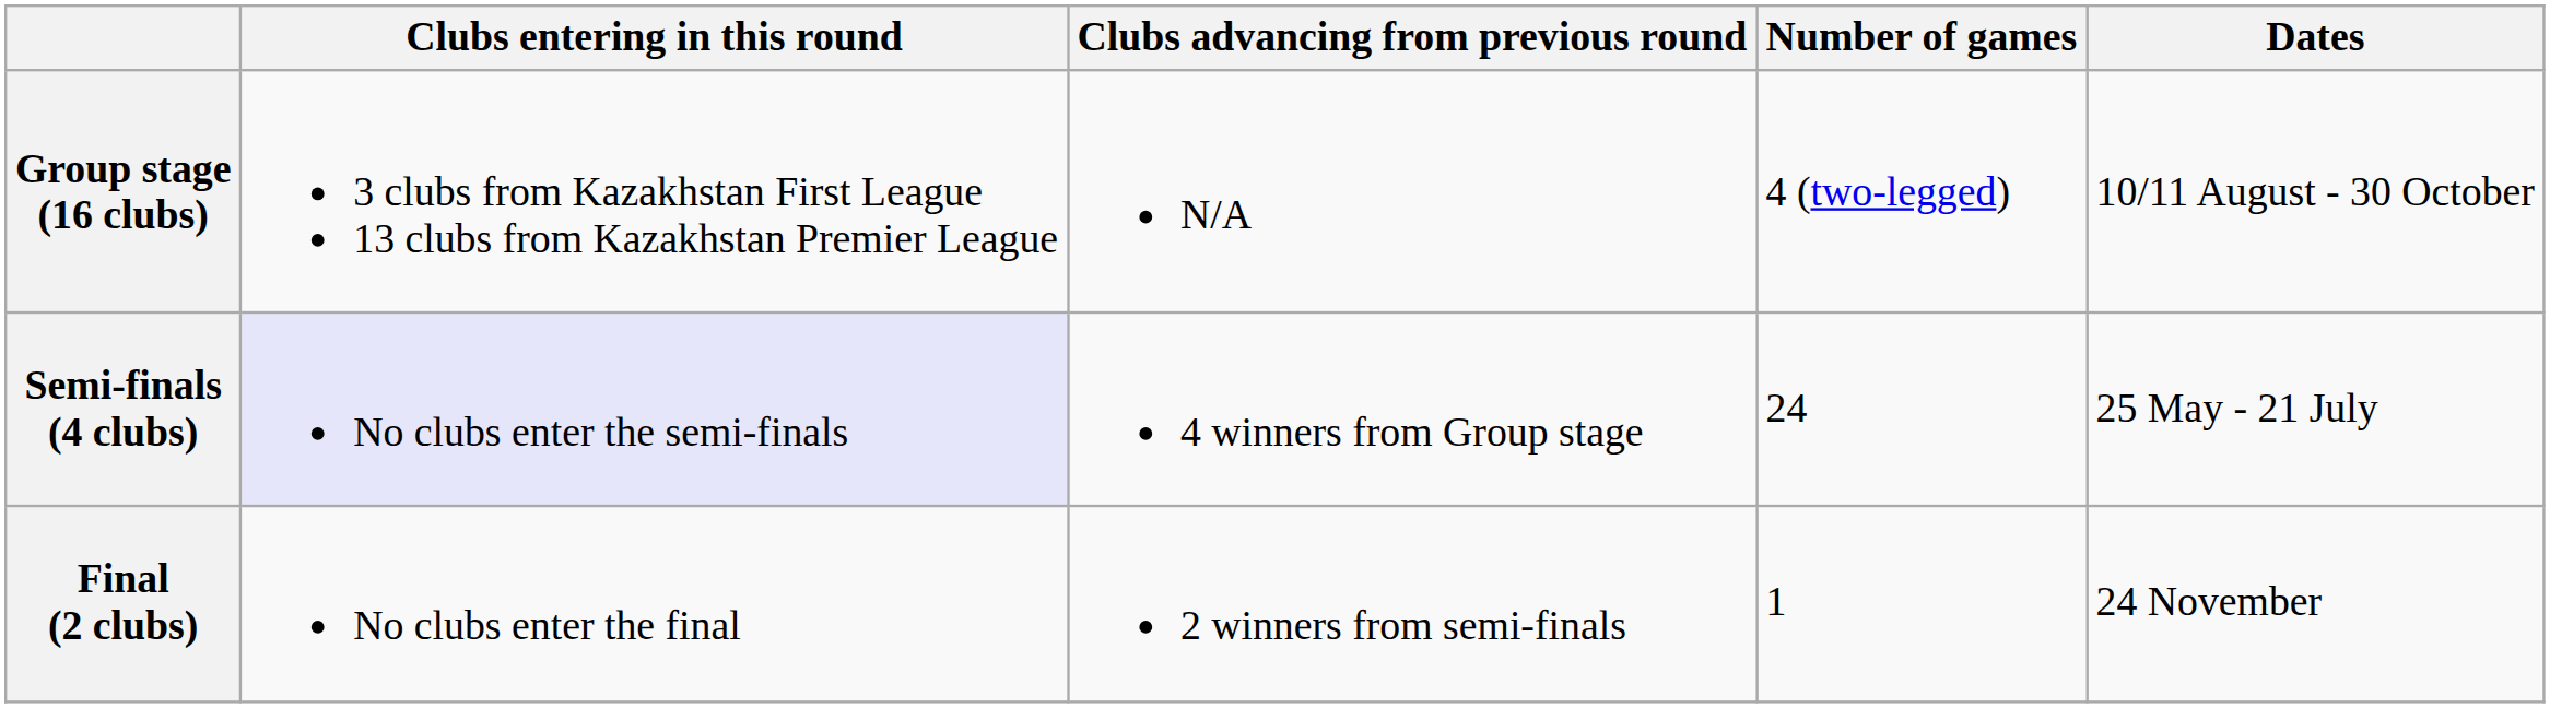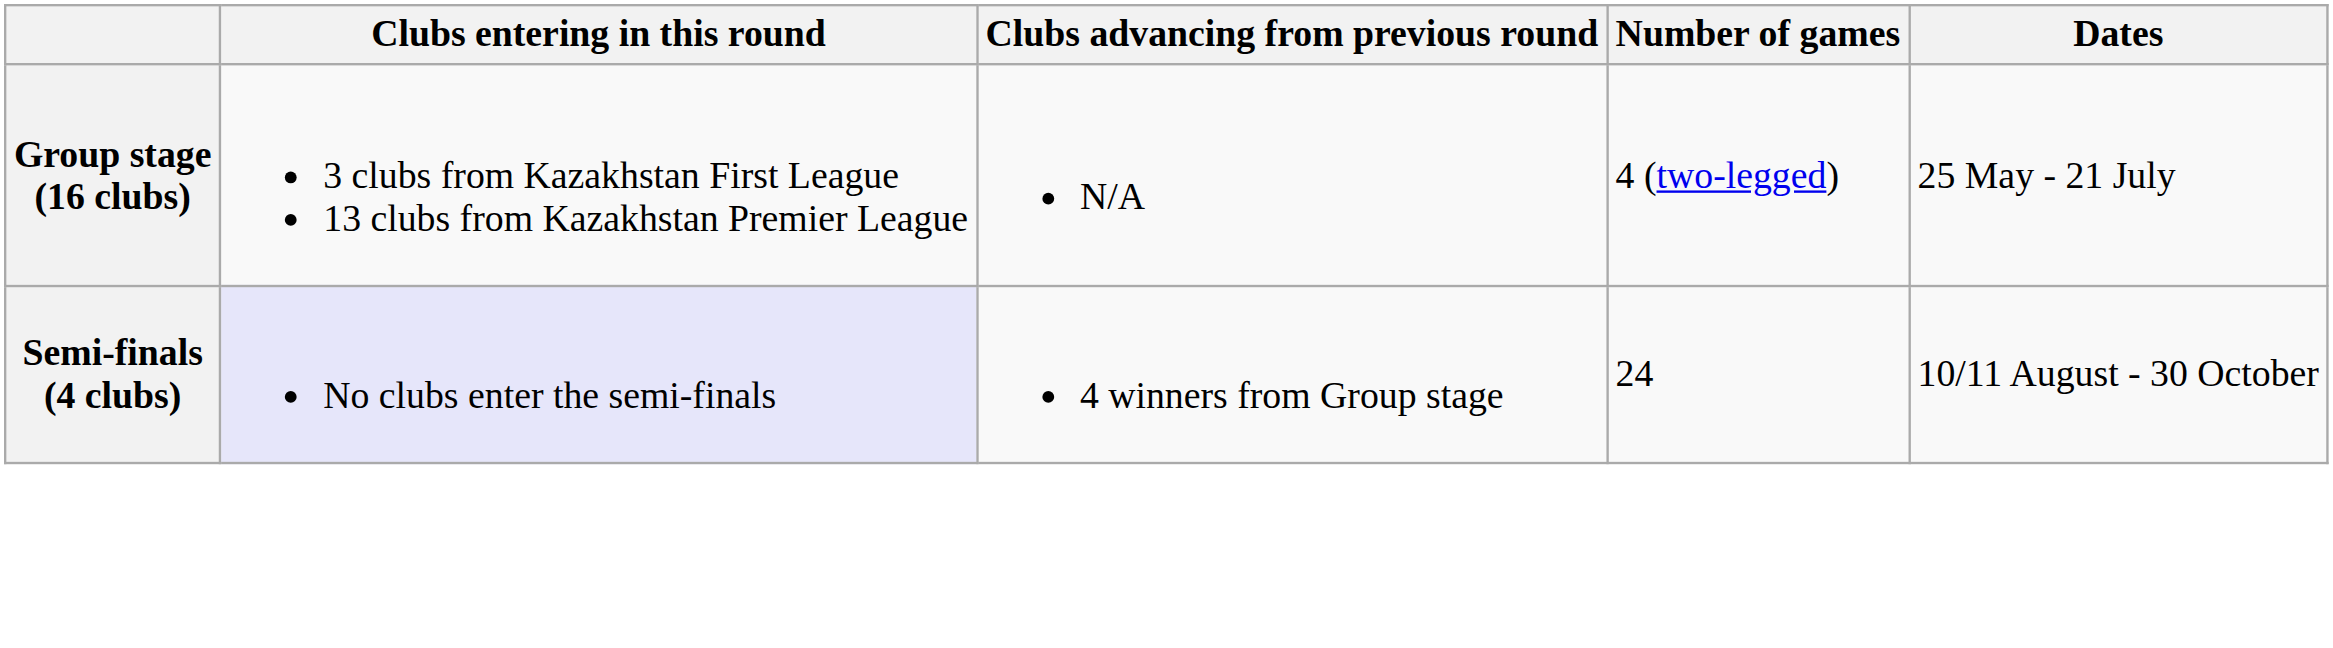Group stage (16 clubs) | Dates: 10/11 August - 30 October -> 25 May - 21 July
Semi-finals (4 clubs) | Dates: 25 May - 21 July -> 10/11 August - 30 October
- row: Final (2 clubs) | No clubs enter the final | 2 winners from semi-finals | 1 | 24 November
